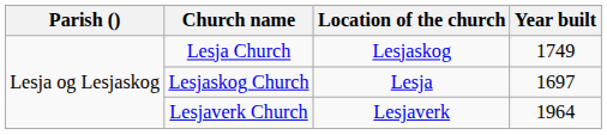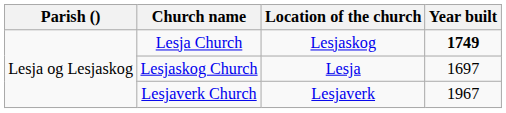Lesja Church | Year built: normal -> bold
Lesjaverk Church | Year built: 1964 -> 1967
